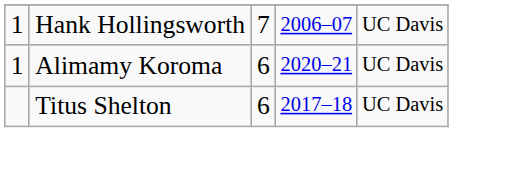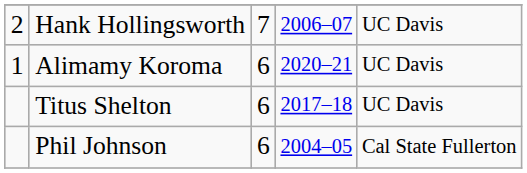Hank Hollingsworth | column 1: 1 -> 2
+ row: Phil Johnson | 6 | 2004–05 | Cal State Fullerton
